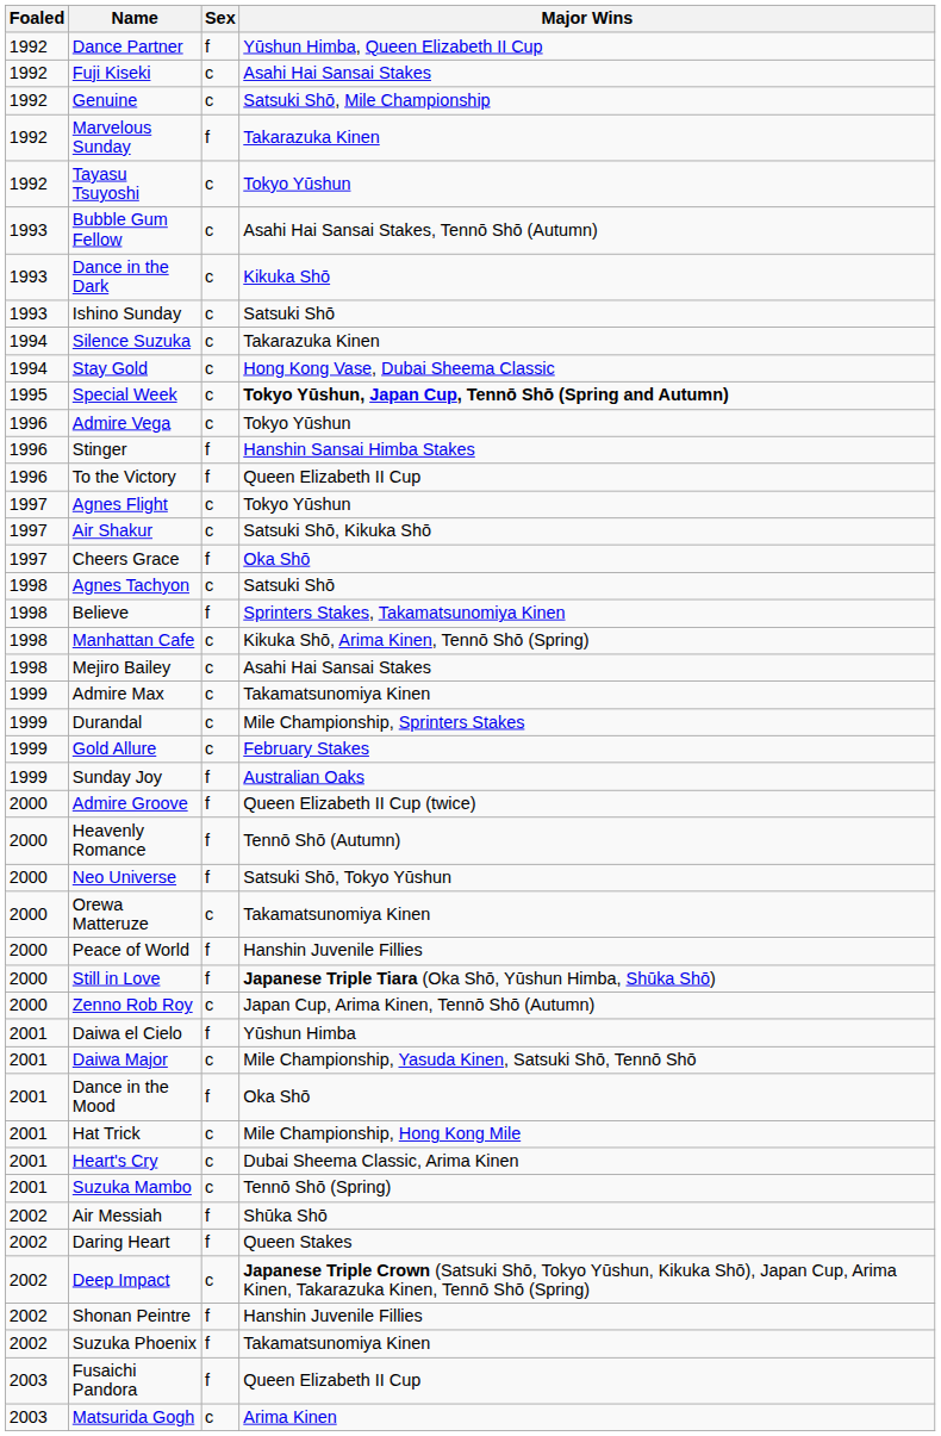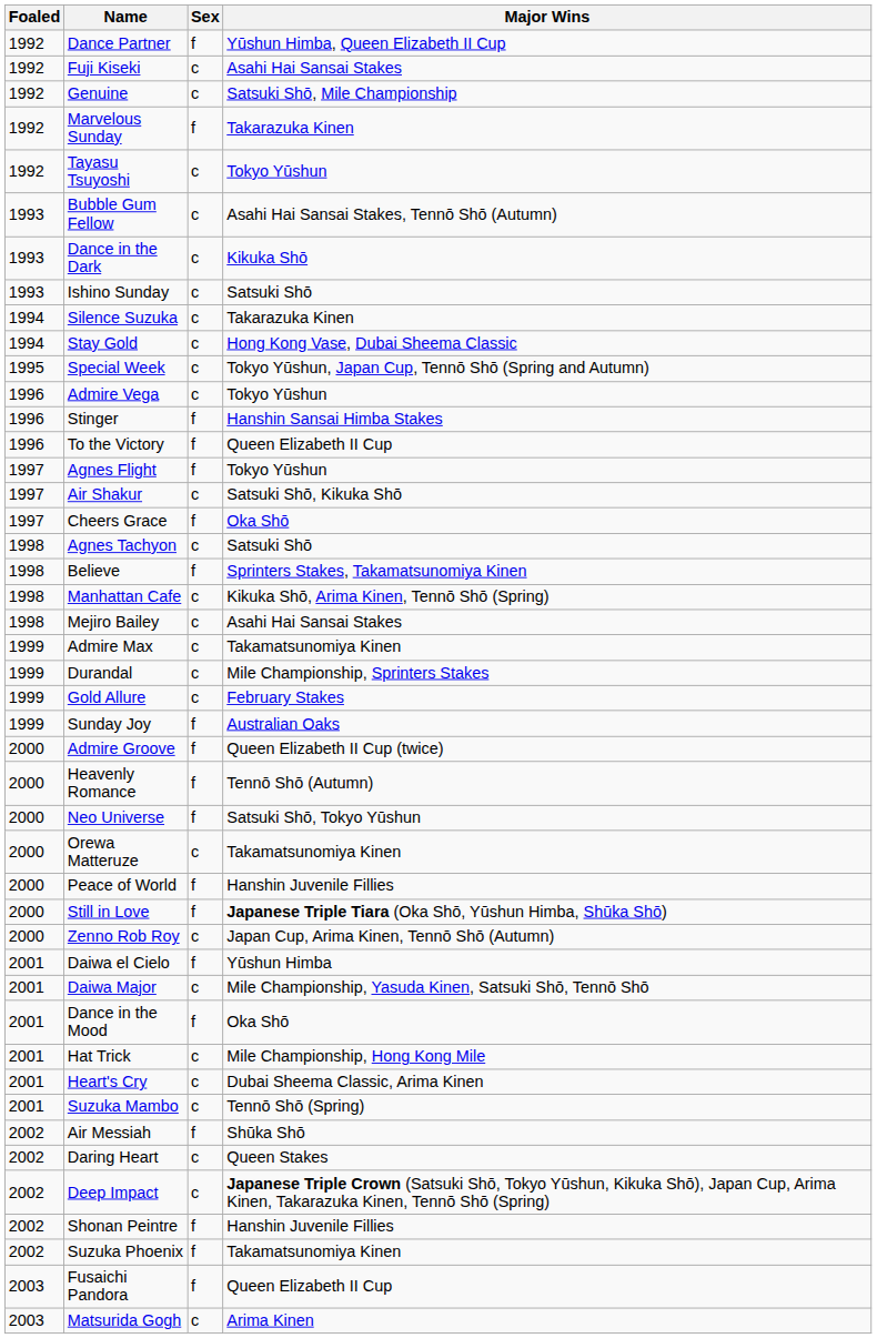Special Week | Major Wins: bold -> normal
Agnes Flight | Sex: c -> f
Daring Heart | Sex: f -> c
